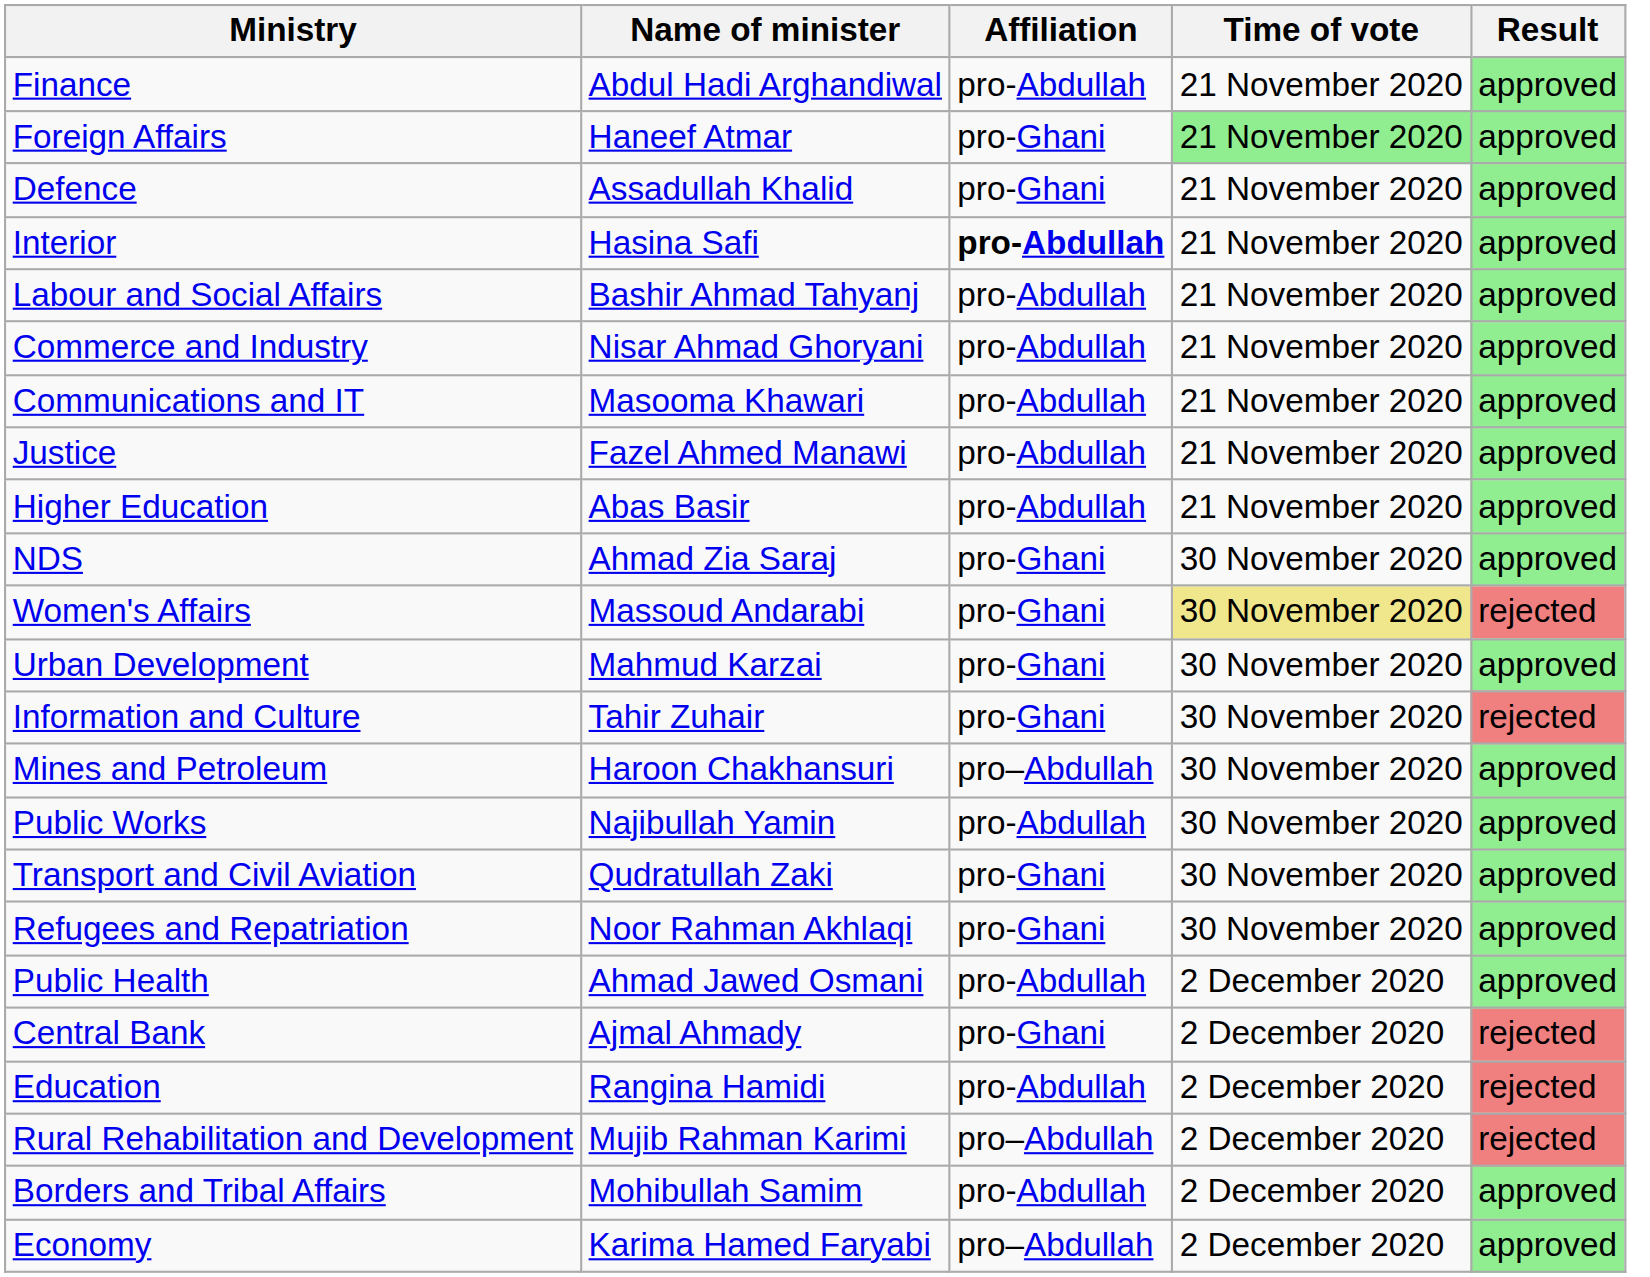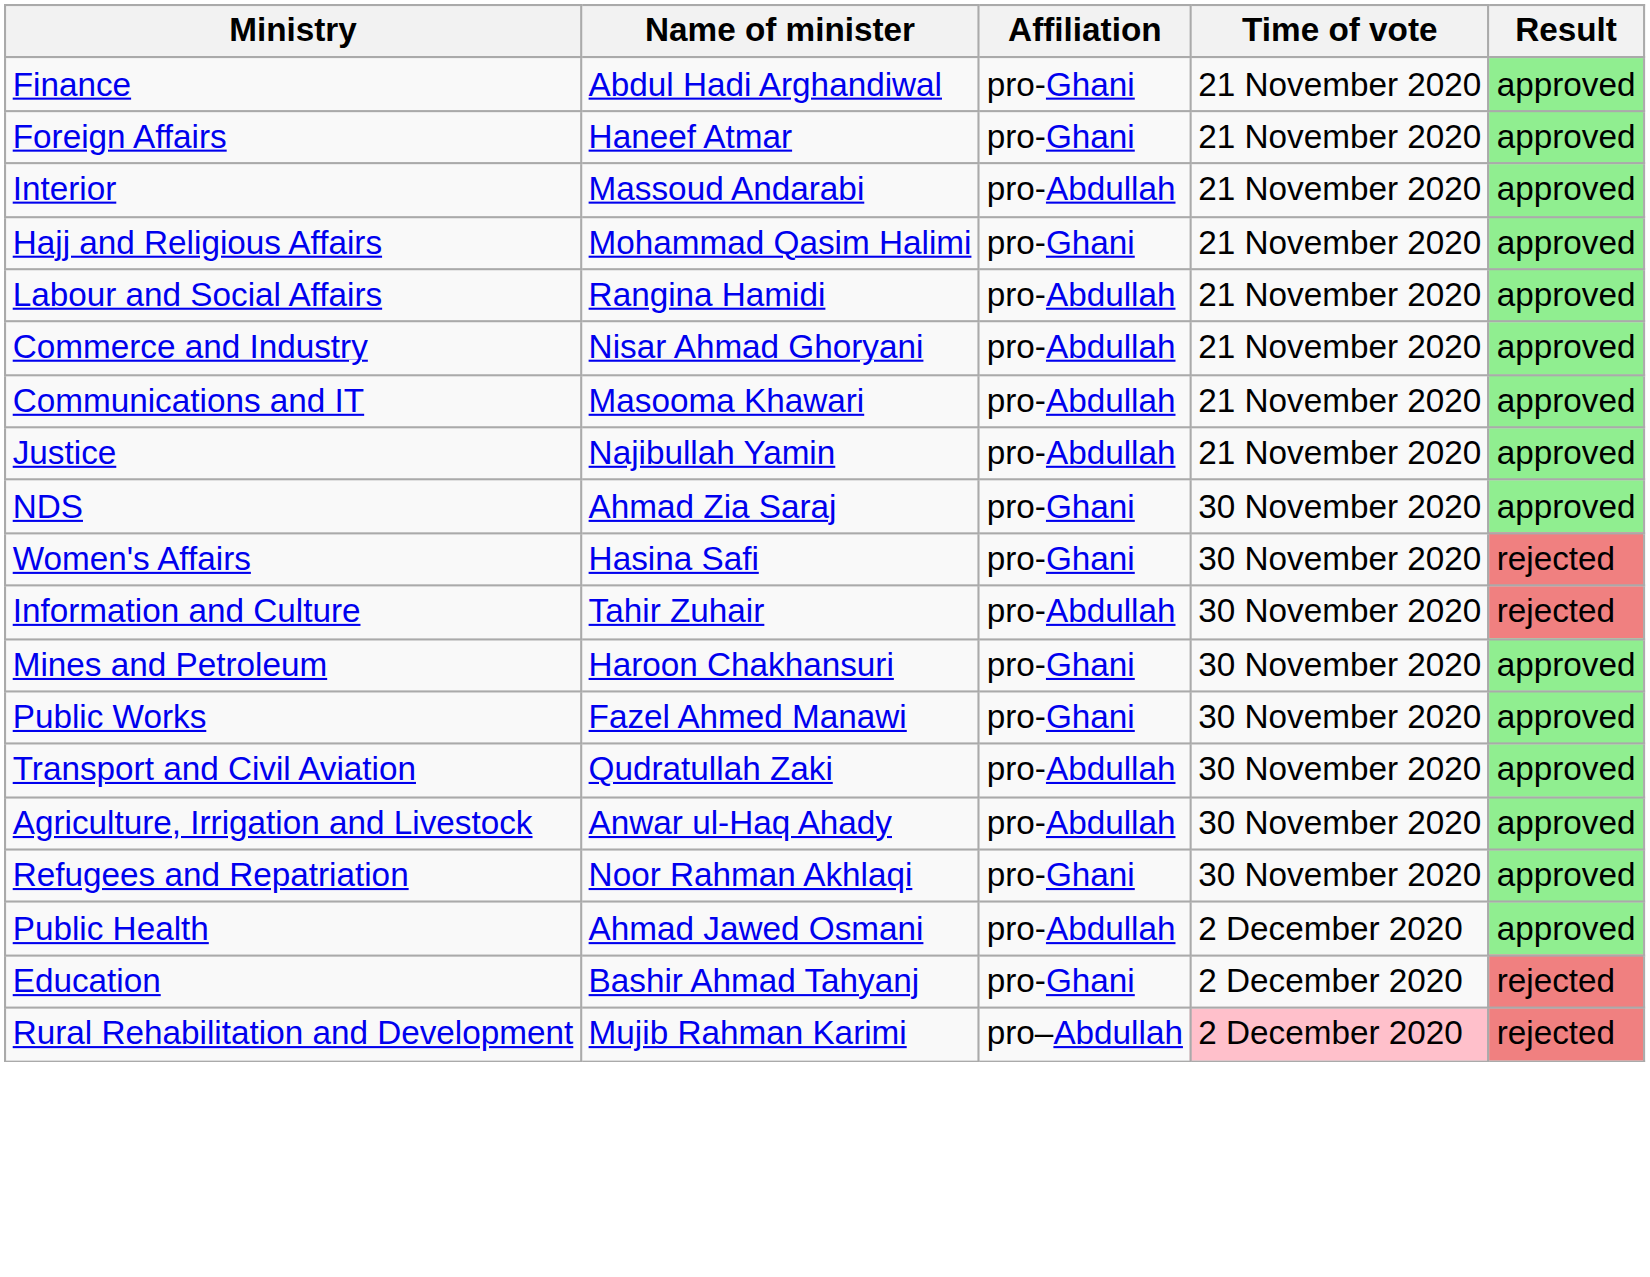Finance | Affiliation: pro-Abdullah -> pro-Ghani
Foreign Affairs | Time of vote: lightgreen background -> no background
- row: Defence | Assadullah Khalid | pro-Ghani | 21 November 2020 | approved
Interior | Name of minister: Hasina Safi -> Massoud Andarabi
Interior | Affiliation: bold -> normal
+ row: Hajj and Religious Affairs | Mohammad Qasim Halimi | pro-Ghani | 21 November 2020 | approved
Labour and Social Affairs | Name of minister: Bashir Ahmad Tahyanj -> Rangina Hamidi
Justice | Name of minister: Fazel Ahmed Manawi -> Najibullah Yamin
- row: Higher Education | Abas Basir | pro-Abdullah | 21 November 2020 | approved
Women's Affairs | Name of minister: Massoud Andarabi -> Hasina Safi
Women's Affairs | Time of vote: khaki background -> no background
- row: Urban Development | Mahmud Karzai | pro-Ghani | 30 November 2020 | approved
Information and Culture | Affiliation: pro-Ghani -> pro-Abdullah
Mines and Petroleum | Affiliation: pro–Abdullah -> pro-Ghani
Public Works | Name of minister: Najibullah Yamin -> Fazel Ahmed Manawi
Public Works | Affiliation: pro-Abdullah -> pro-Ghani
Transport and Civil Aviation | Affiliation: pro-Ghani -> pro-Abdullah
+ row: Agriculture, Irrigation and Livestock | Anwar ul-Haq Ahady | pro-Abdullah | 30 November 2020 | approved
- row: Central Bank | Ajmal Ahmady | pro-Ghani | 2 December 2020 | rejected
Education | Name of minister: Rangina Hamidi -> Bashir Ahmad Tahyanj
Education | Affiliation: pro-Abdullah -> pro-Ghani
Rural Rehabilitation and Development | Time of vote: no background -> pink background
- row: Borders and Tribal Affairs | Mohibullah Samim | pro-Abdullah | 2 December 2020 | approved
- row: Economy | Karima Hamed Faryabi | pro–Abdullah | 2 December 2020 | approved
